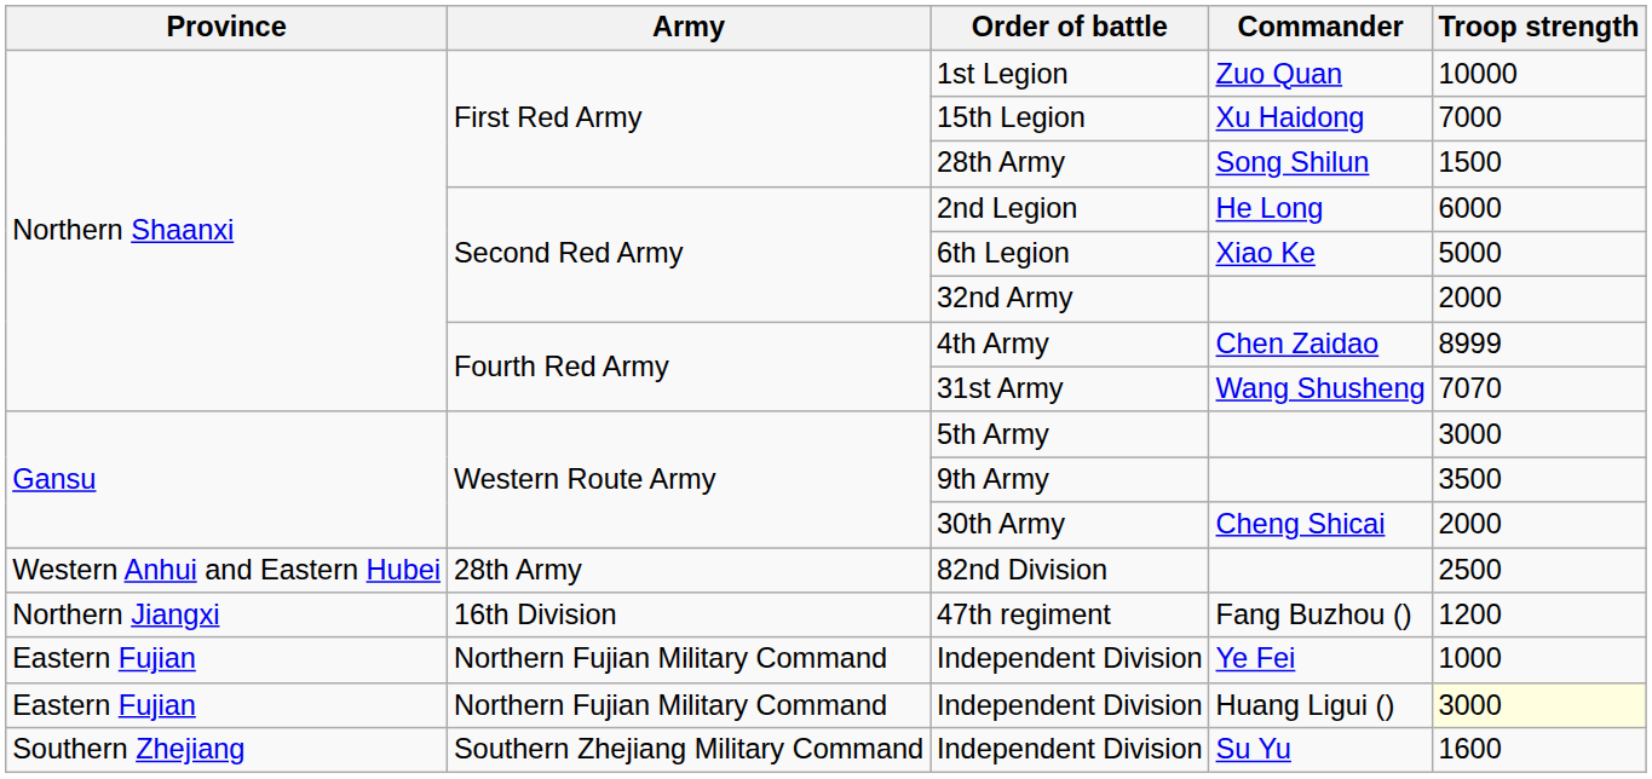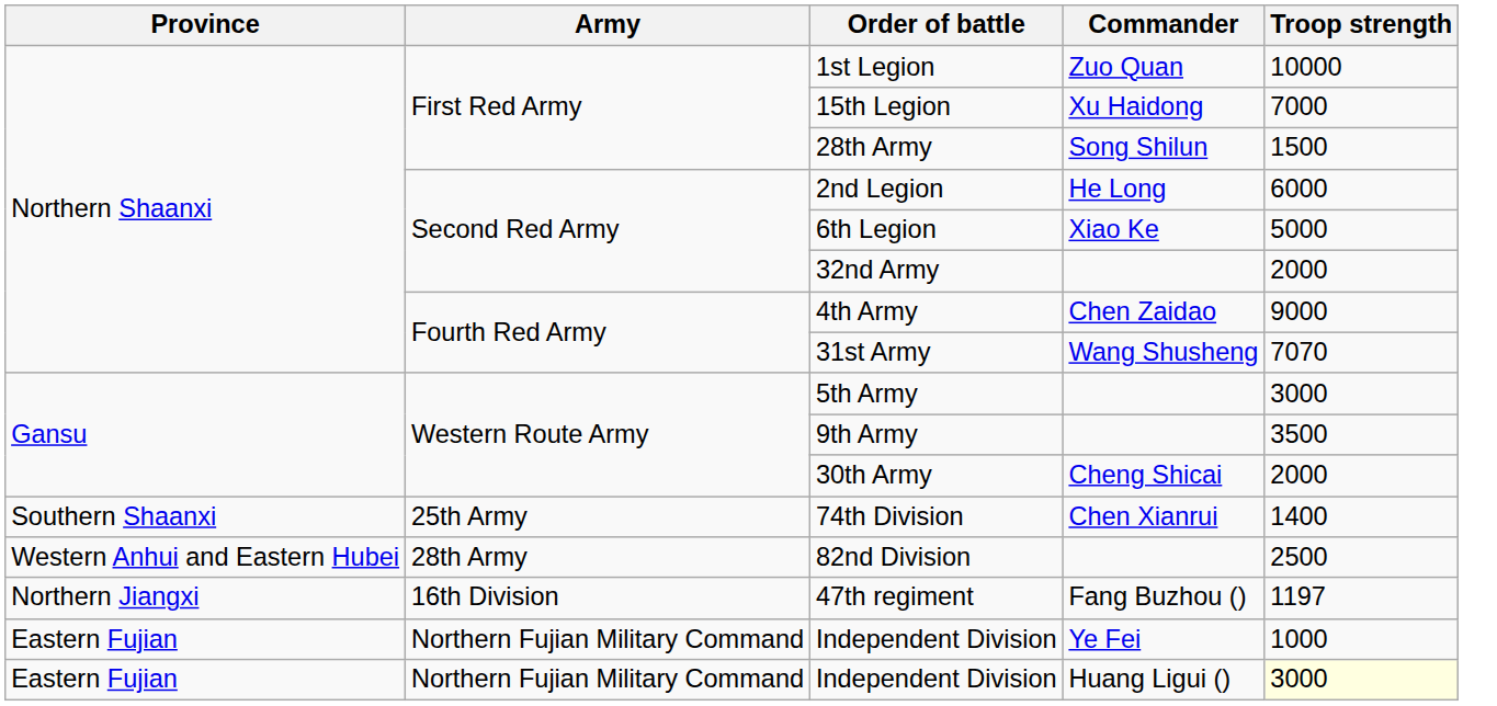4th Army | Troop strength: 8999 -> 9000
+ row: Southern Shaanxi | 25th Army | 74th Division | Chen Xianrui | 1400
47th regiment | Troop strength: 1200 -> 1197
- row: Southern Zhejiang | Southern Zhejiang Military Command | Independent Division | Su Yu | 1600
